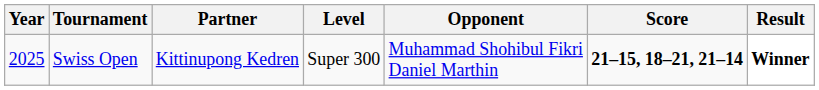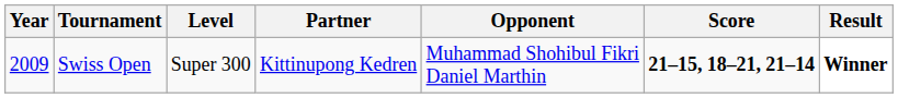columns swapped: Level <-> Partner
Swiss Open | Year: 2025 -> 2009
